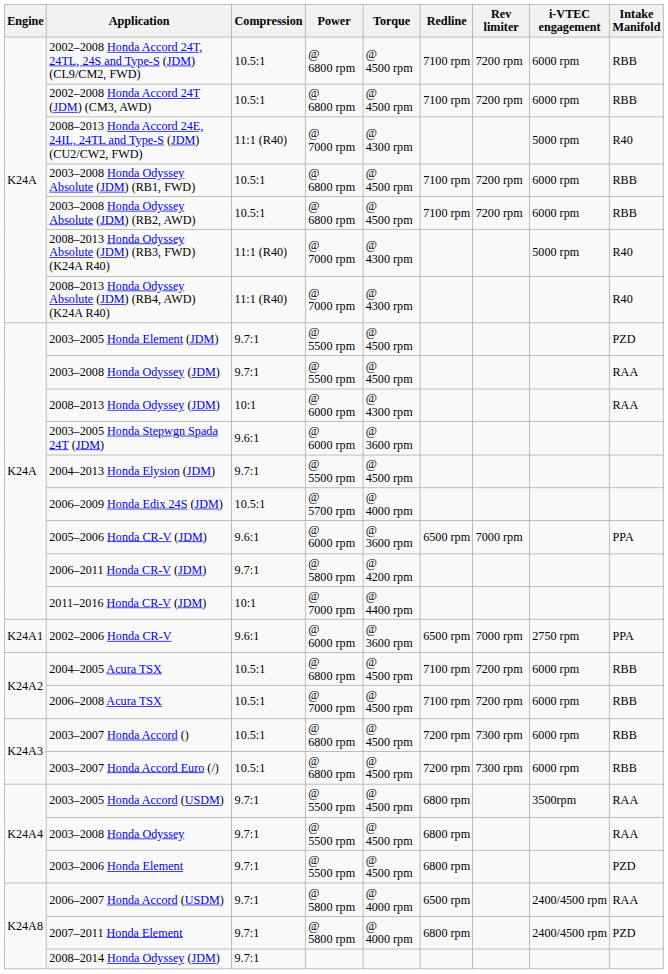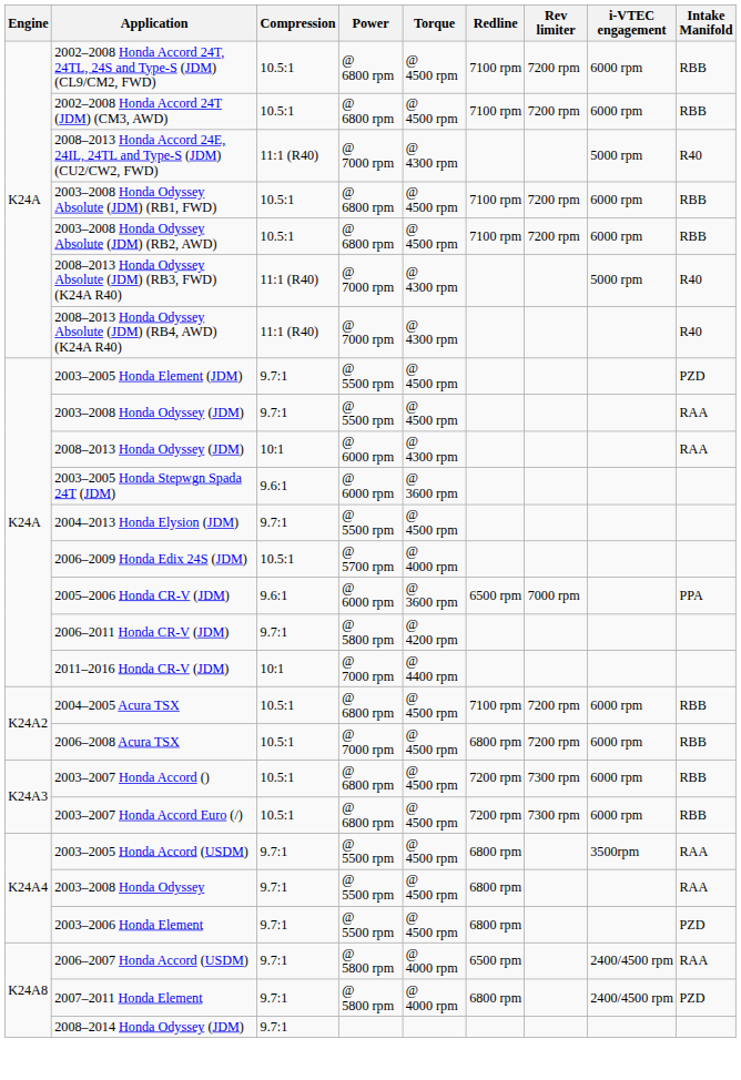- row: K24A1 | 2002–2006 Honda CR-V | 9.6:1 | @ 6000 rpm | @ 3600 rpm | 6500 rpm | 7000 rpm | 2750 rpm | PPA
2006–2008 Acura TSX | Redline: 7100 rpm -> 6800 rpm
